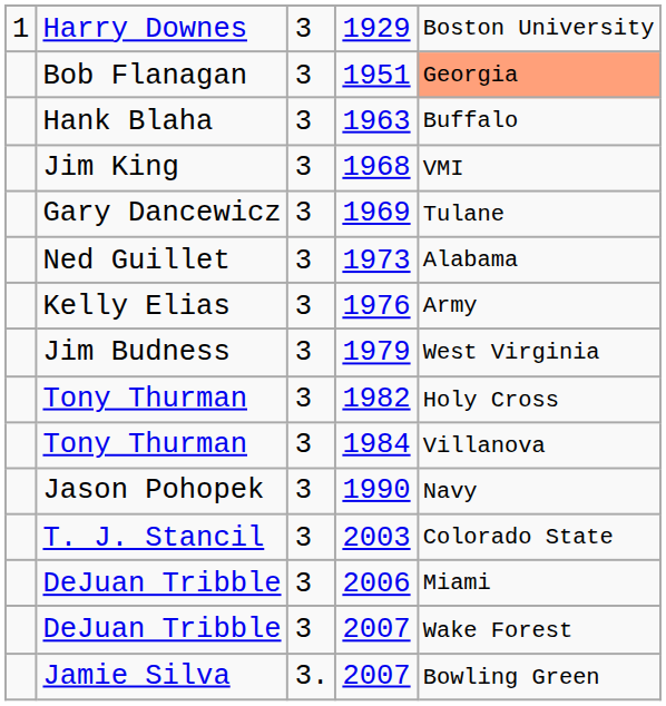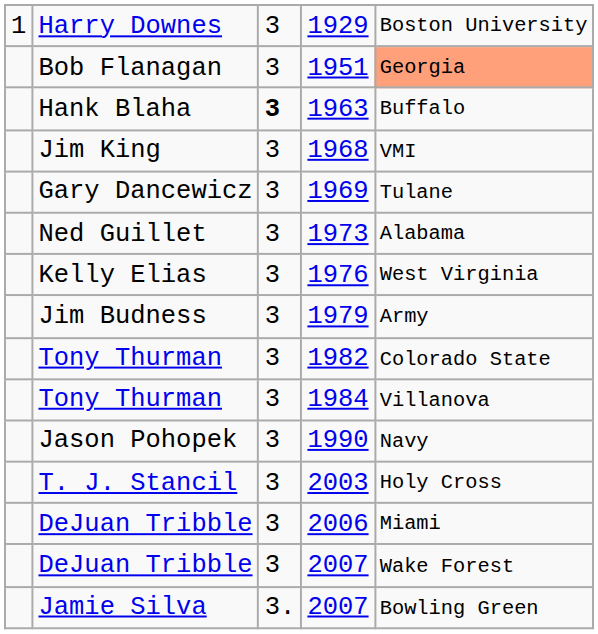1963 | column 3: normal -> bold
1976 | column 5: Army -> West Virginia
1979 | column 5: West Virginia -> Army
1982 | column 5: Holy Cross -> Colorado State
2003 | column 5: Colorado State -> Holy Cross
